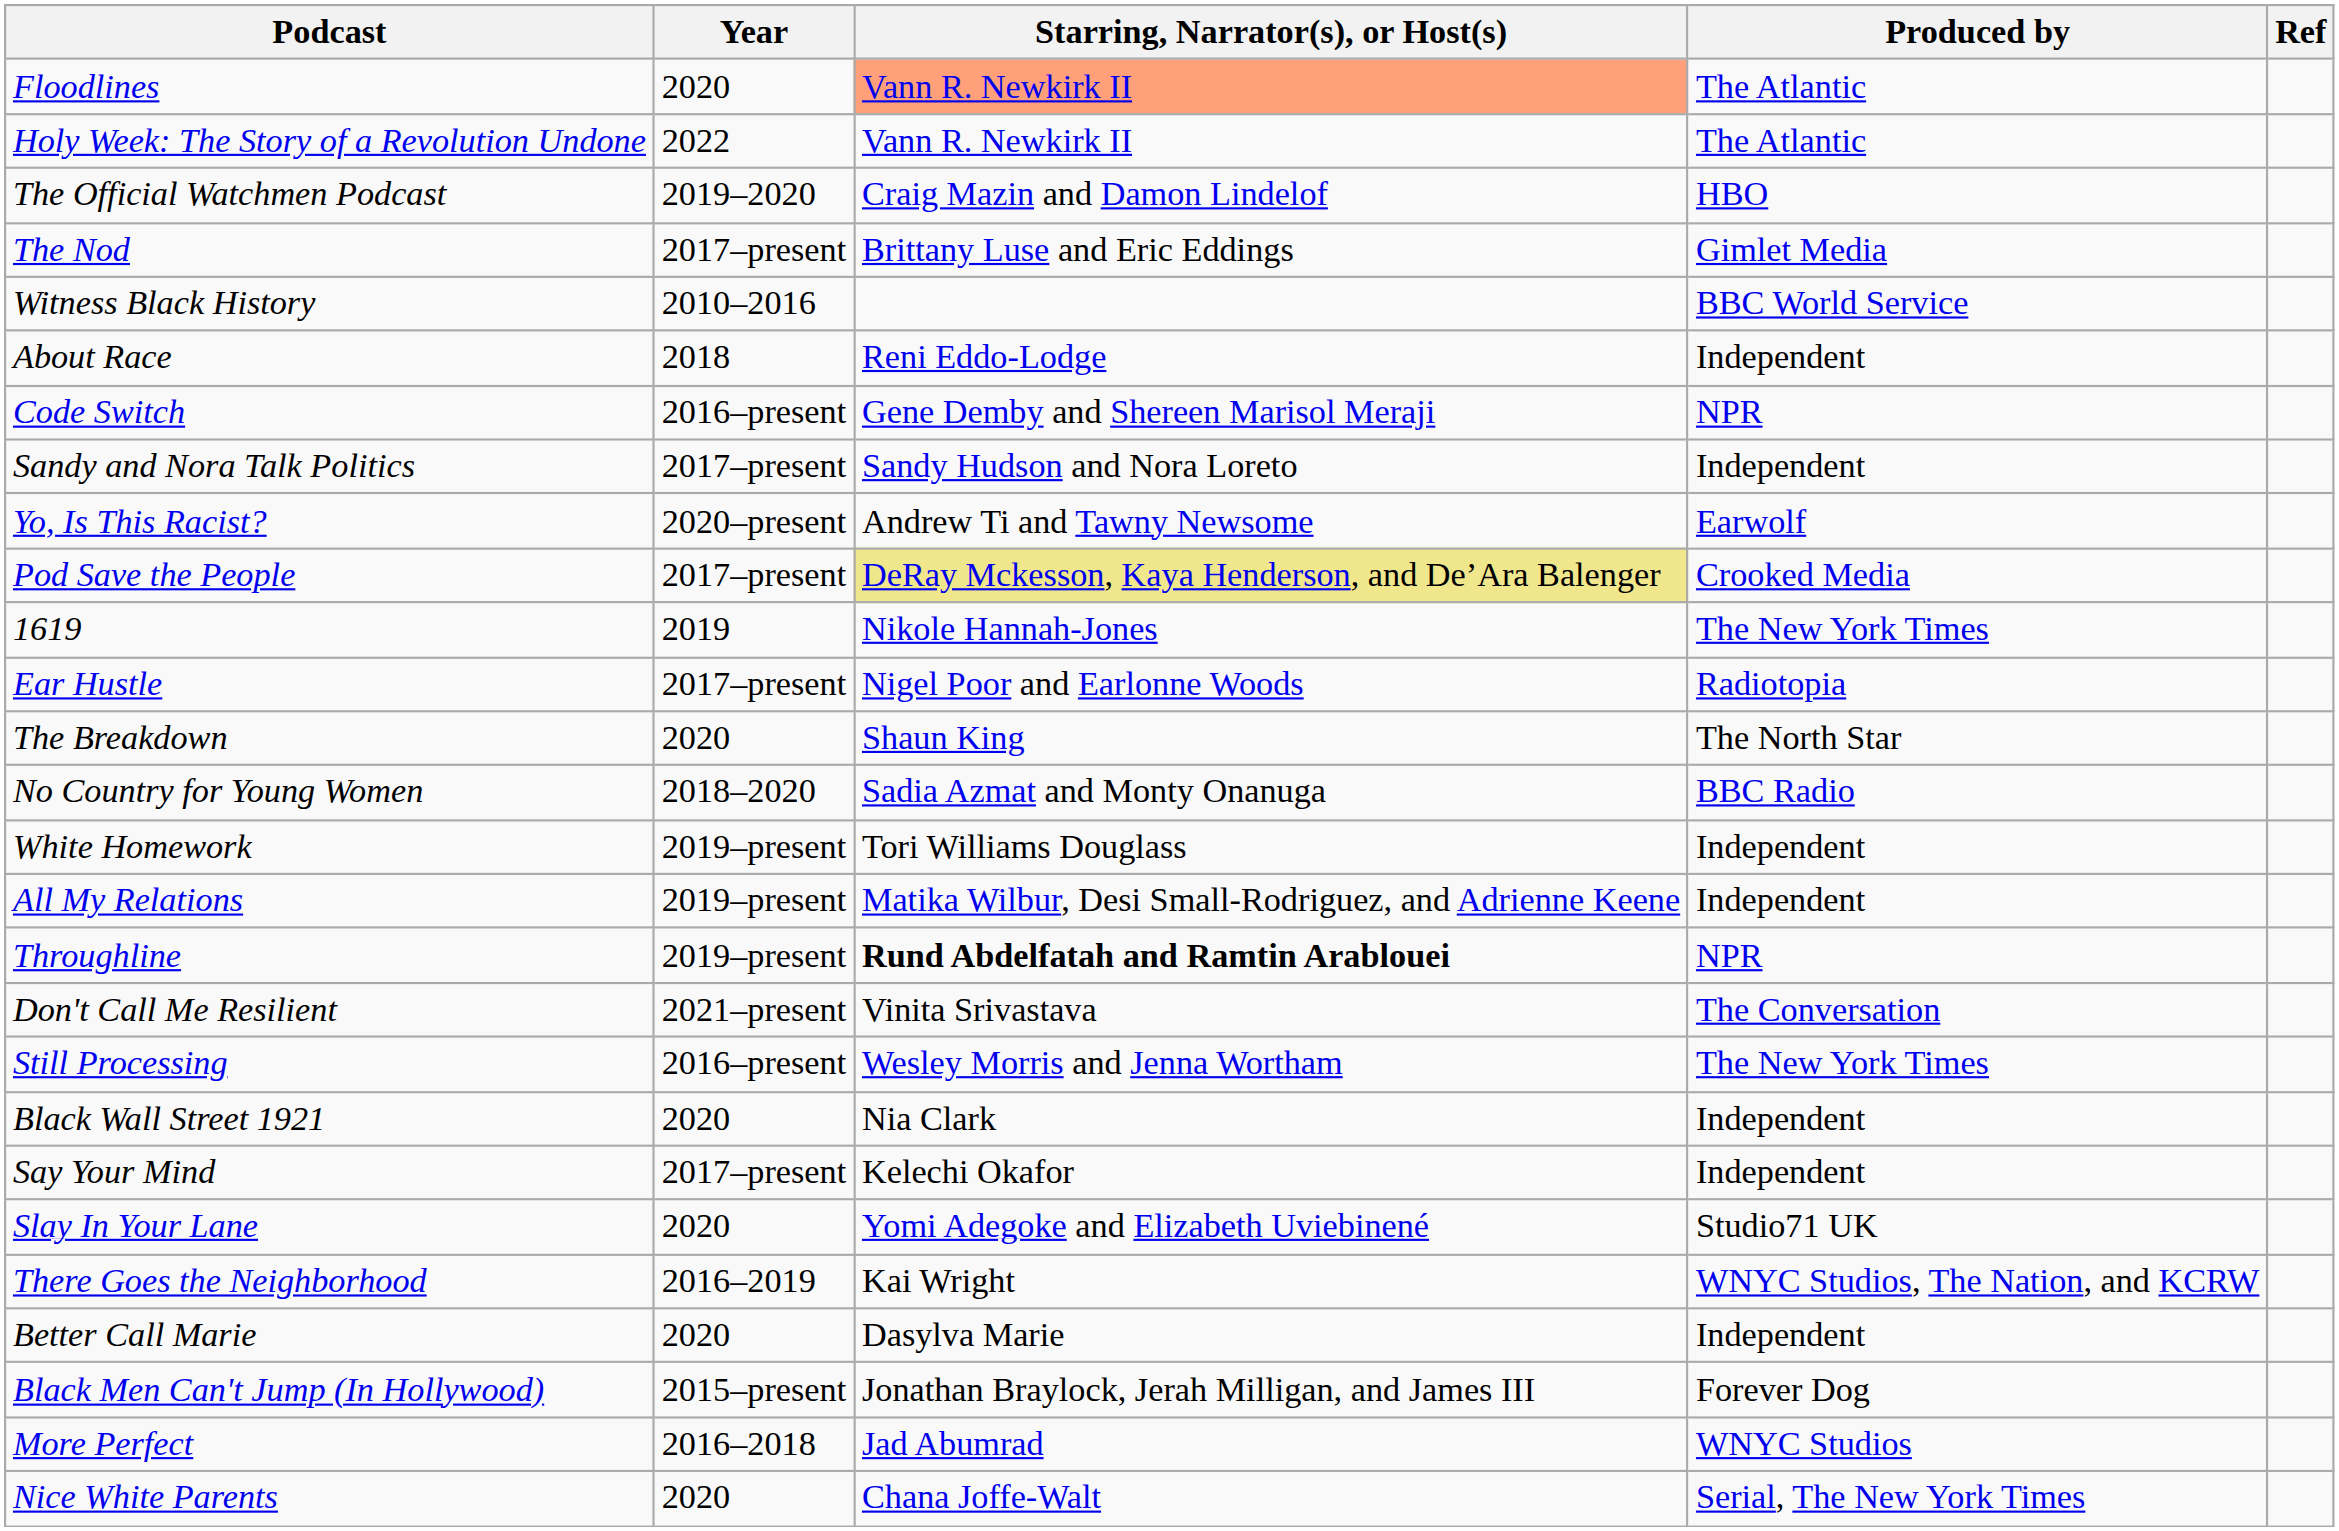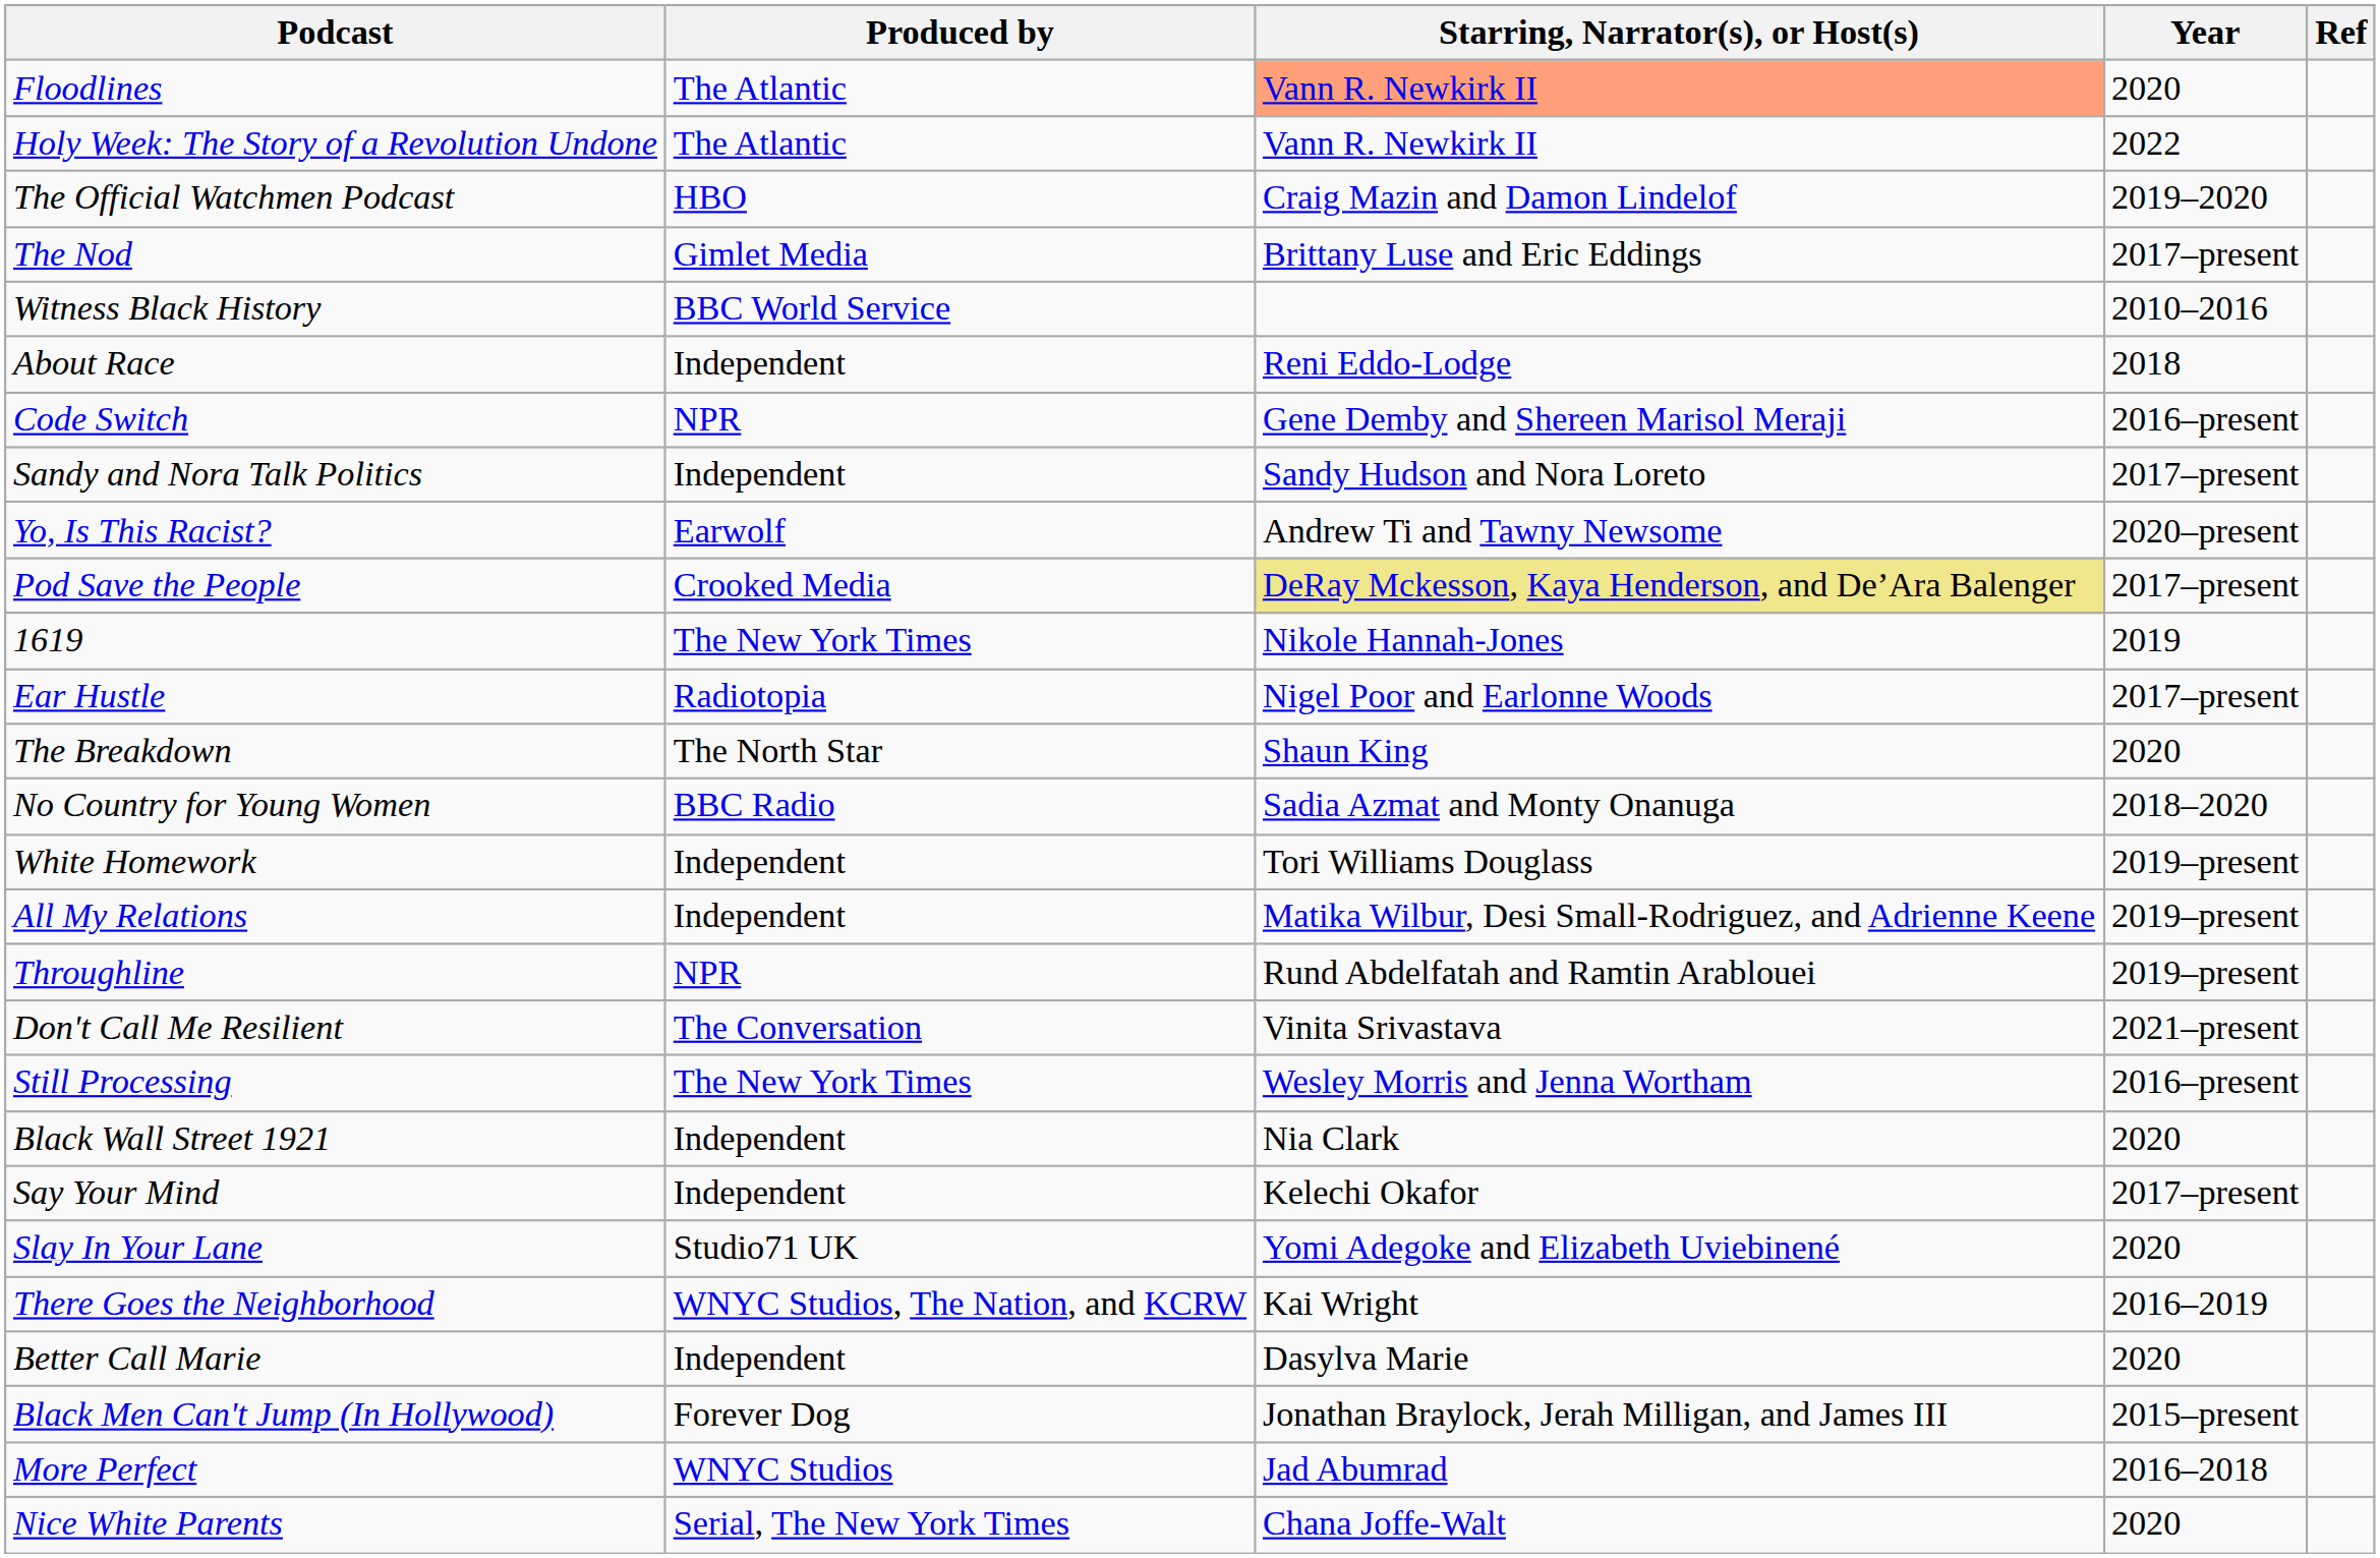columns swapped: Year <-> Produced by
Throughline | Starring, Narrator(s), or Host(s): bold -> normal
